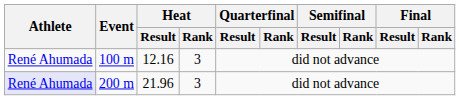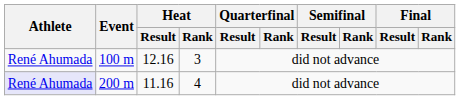200 m | Heat / Result: 21.96 -> 11.16
200 m | Heat / Rank: 3 -> 4
